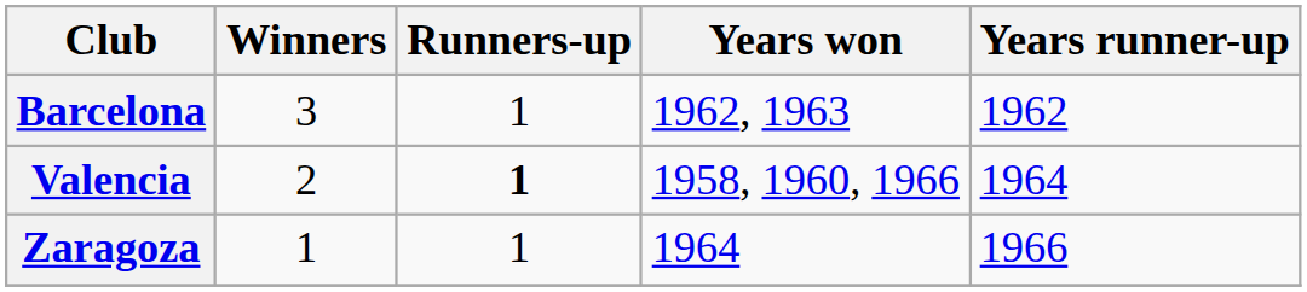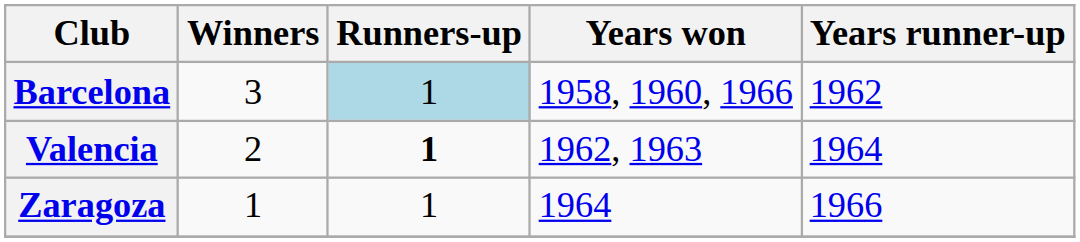Barcelona | Runners-up: no background -> lightblue background
Barcelona | Years won: 1962, 1963 -> 1958, 1960, 1966
Valencia | Years won: 1958, 1960, 1966 -> 1962, 1963
